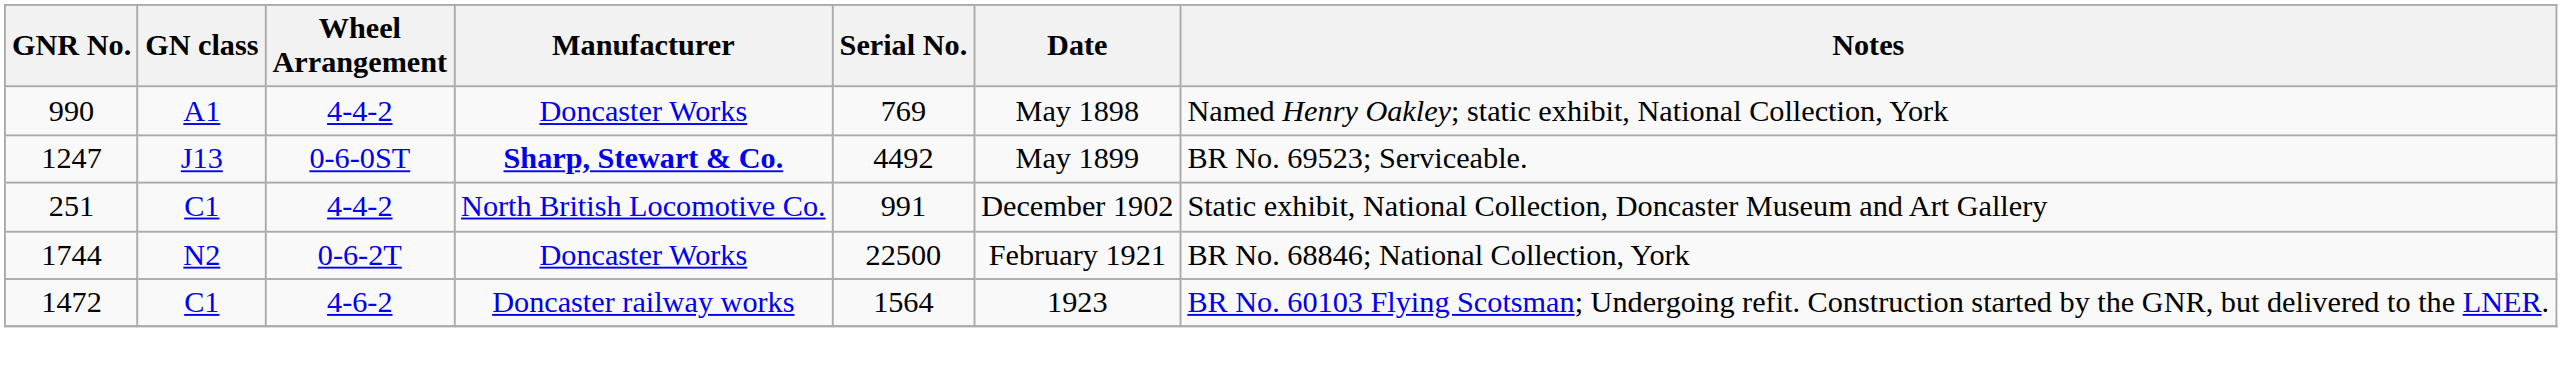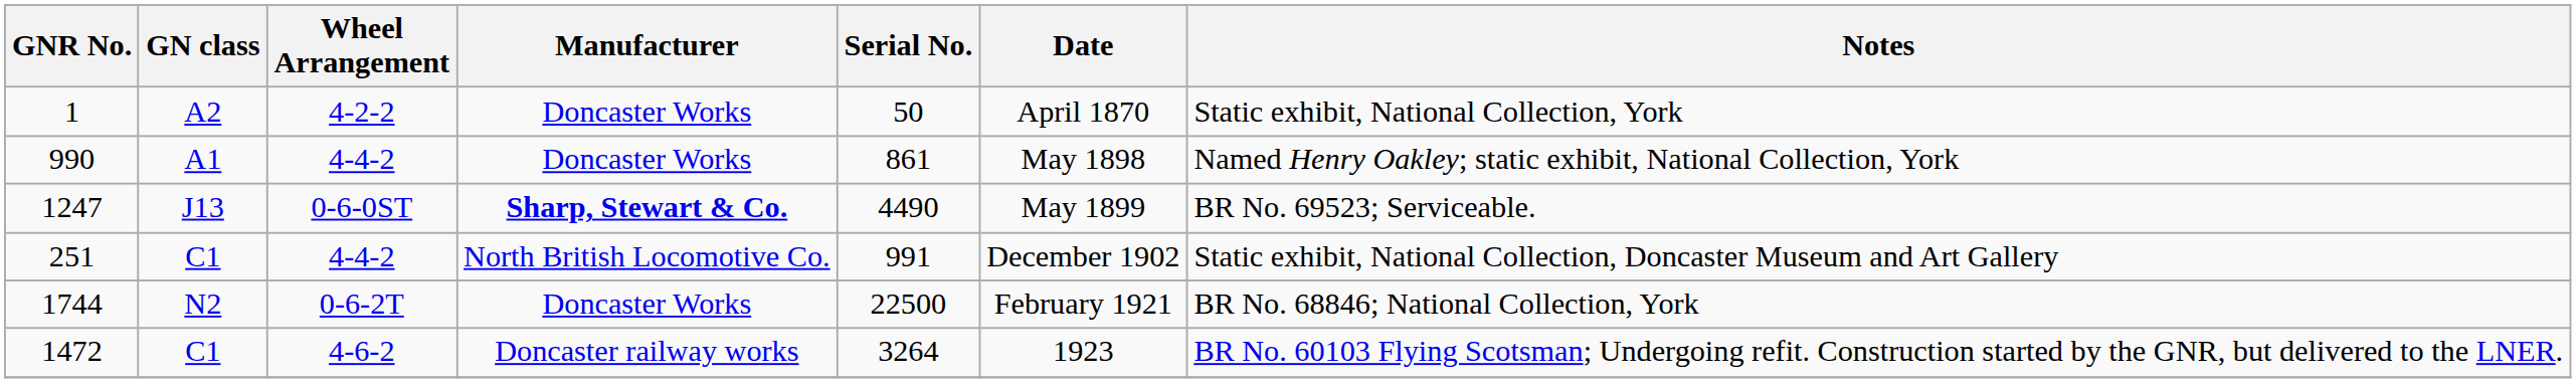+ row: 1 | A2 | 4-2-2 | Doncaster Works | 50 | April 1870 | Static exhibit, National Collection, York
990 | Serial No.: 769 -> 861
1247 | Serial No.: 4492 -> 4490
1472 | Serial No.: 1564 -> 3264
